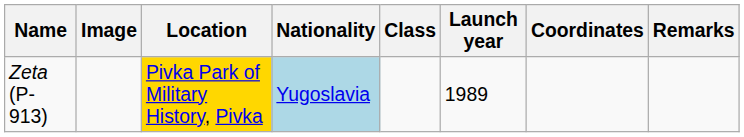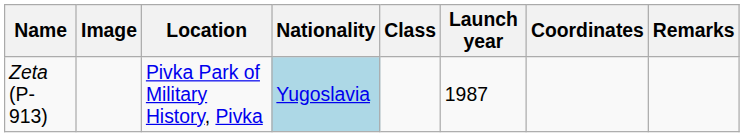Zeta (P-913) | Location: gold background -> no background
Zeta (P-913) | Launch year: 1989 -> 1987
